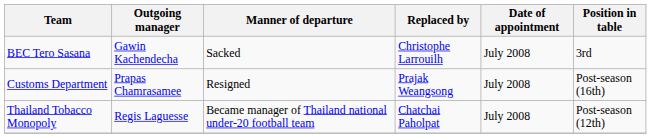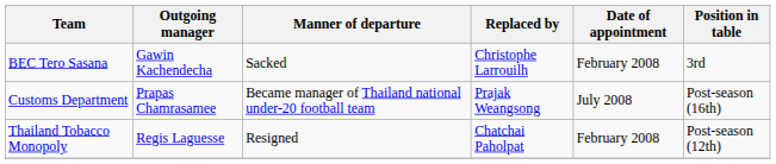BEC Tero Sasana | Date of appointment: July 2008 -> February 2008
Customs Department | Manner of departure: Resigned -> Became manager of Thailand national under-20 football team
Thailand Tobacco Monopoly | Manner of departure: Became manager of Thailand national under-20 football team -> Resigned
Thailand Tobacco Monopoly | Date of appointment: July 2008 -> February 2008
